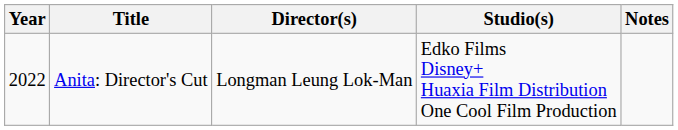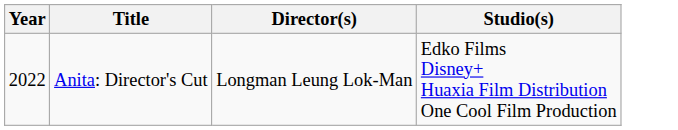- column: Notes
